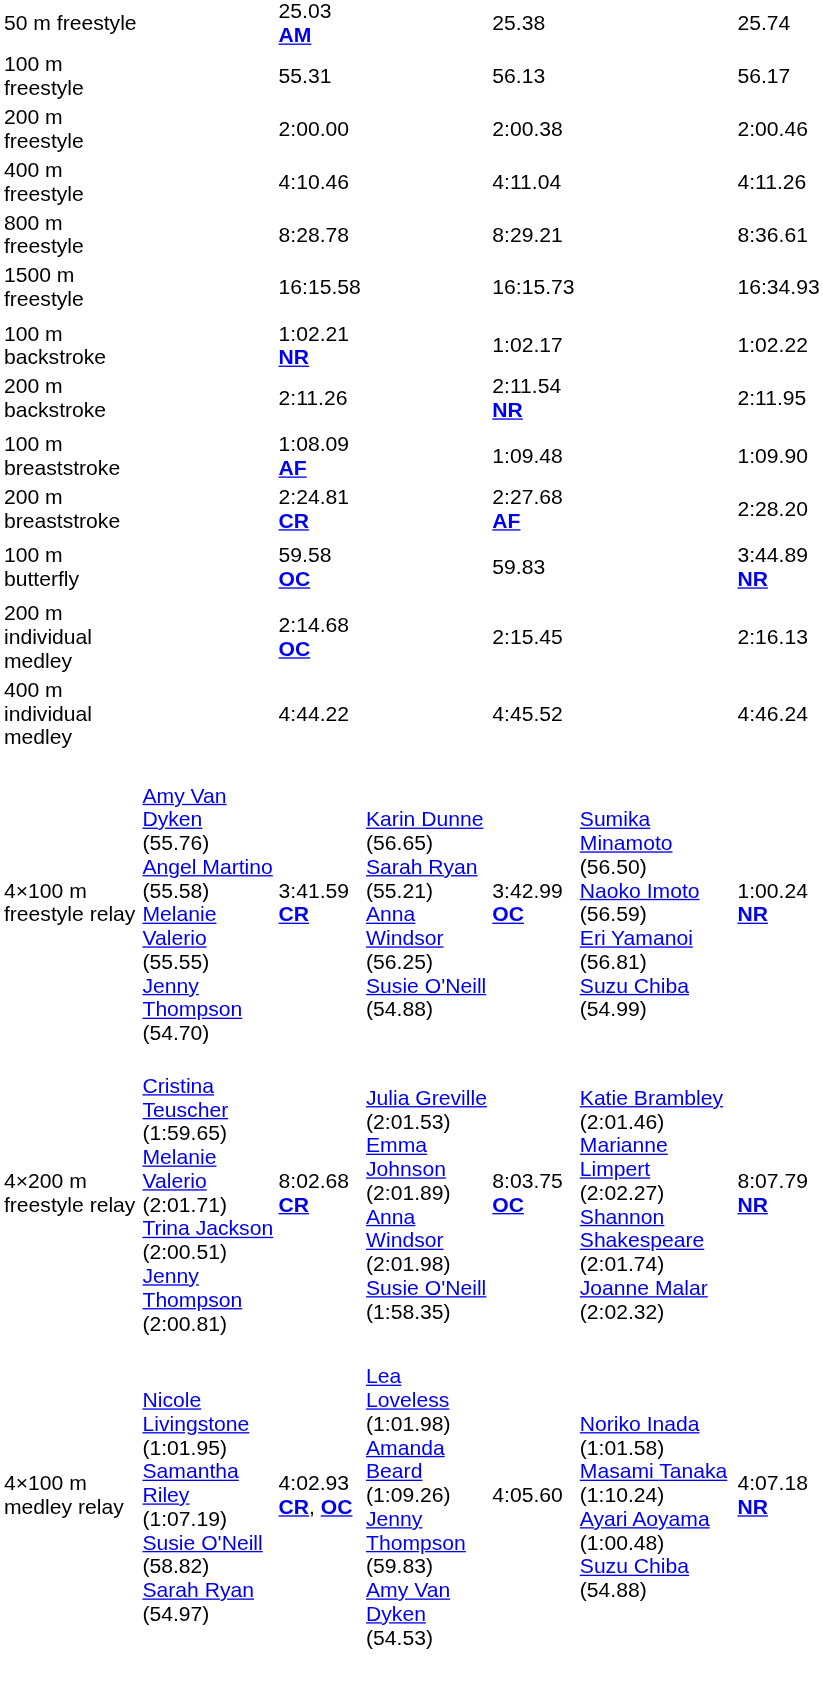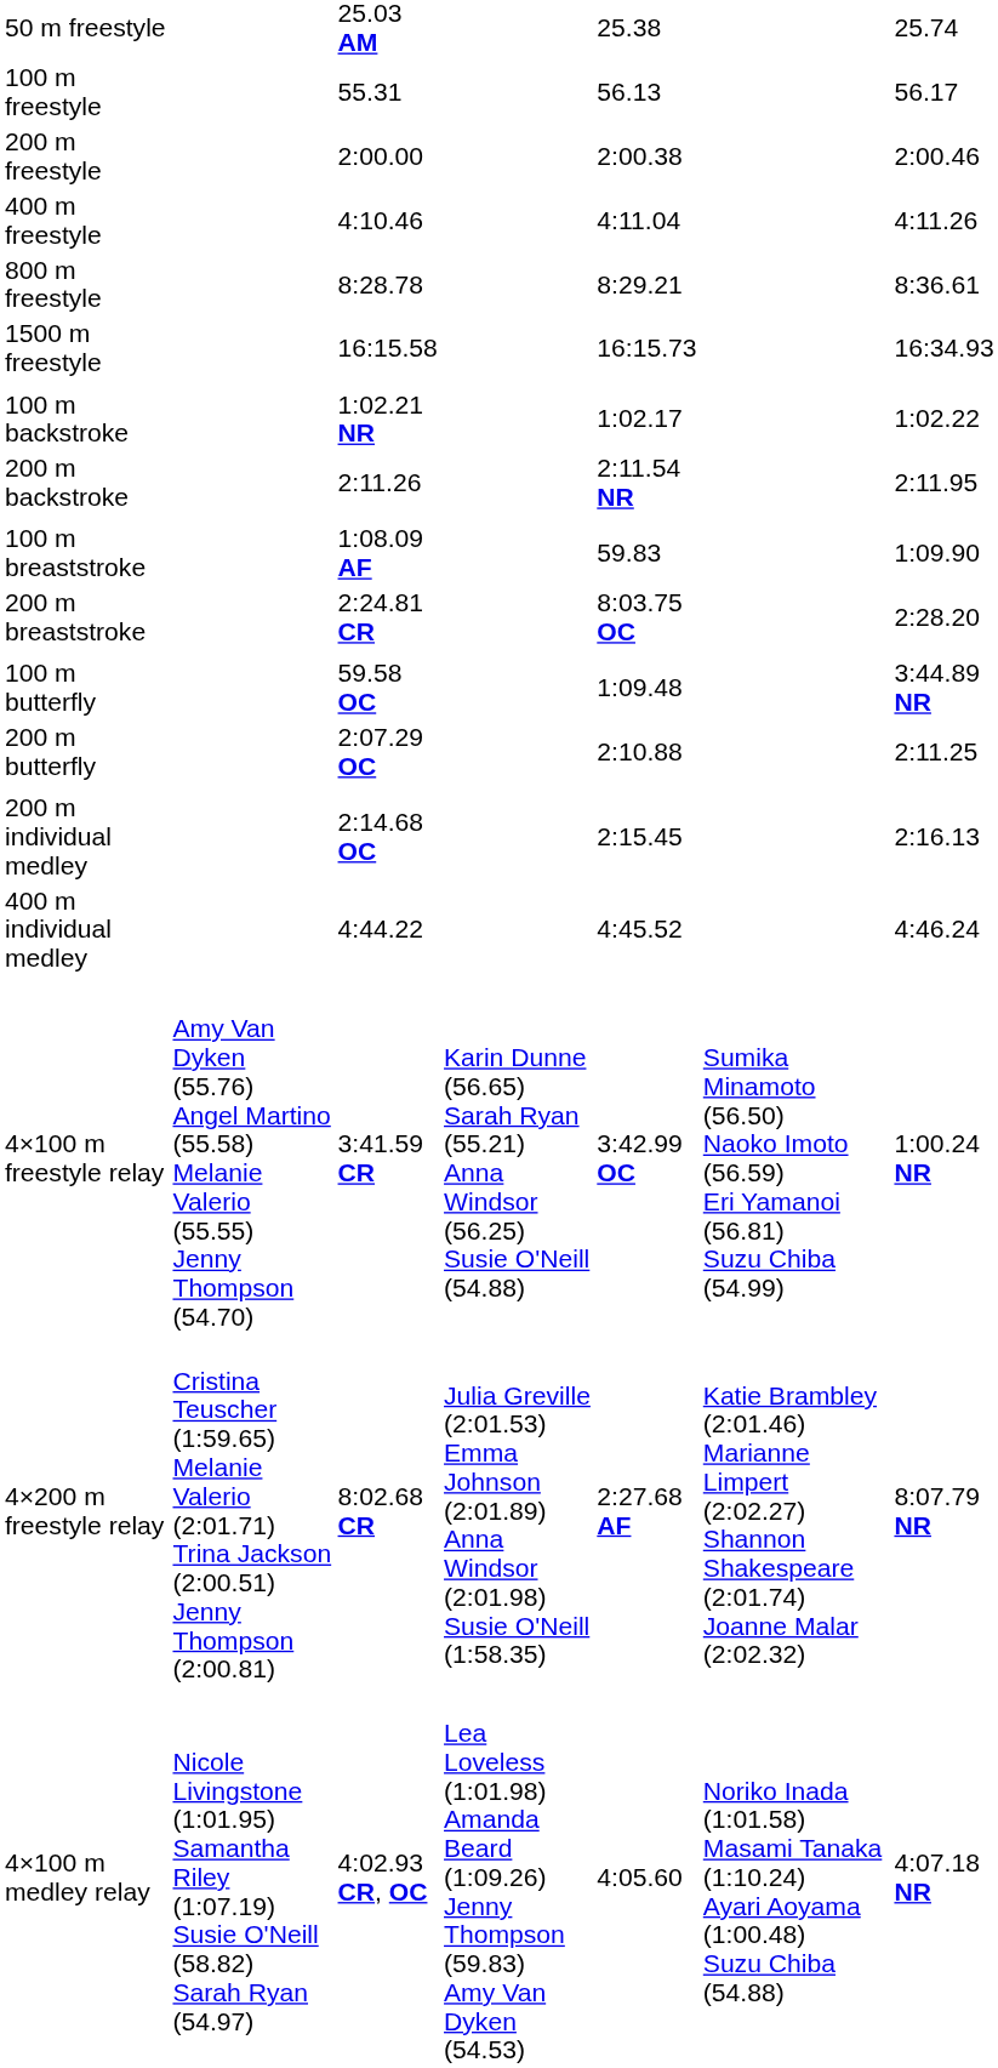100 m breaststroke | column 5: 1:09.48 -> 59.83
200 m breaststroke | column 5: 2:27.68 AF -> 8:03.75 OC
100 m butterfly | column 5: 59.83 -> 1:09.48
+ row: 200 m butterfly | 2:07.29 OC | 2:10.88 | 2:11.25
4×200 m freestyle relay | column 5: 8:03.75 OC -> 2:27.68 AF
